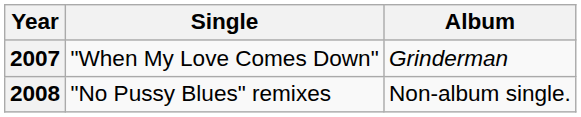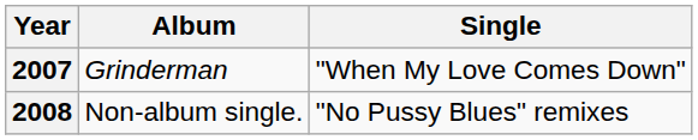columns swapped: Single <-> Album
